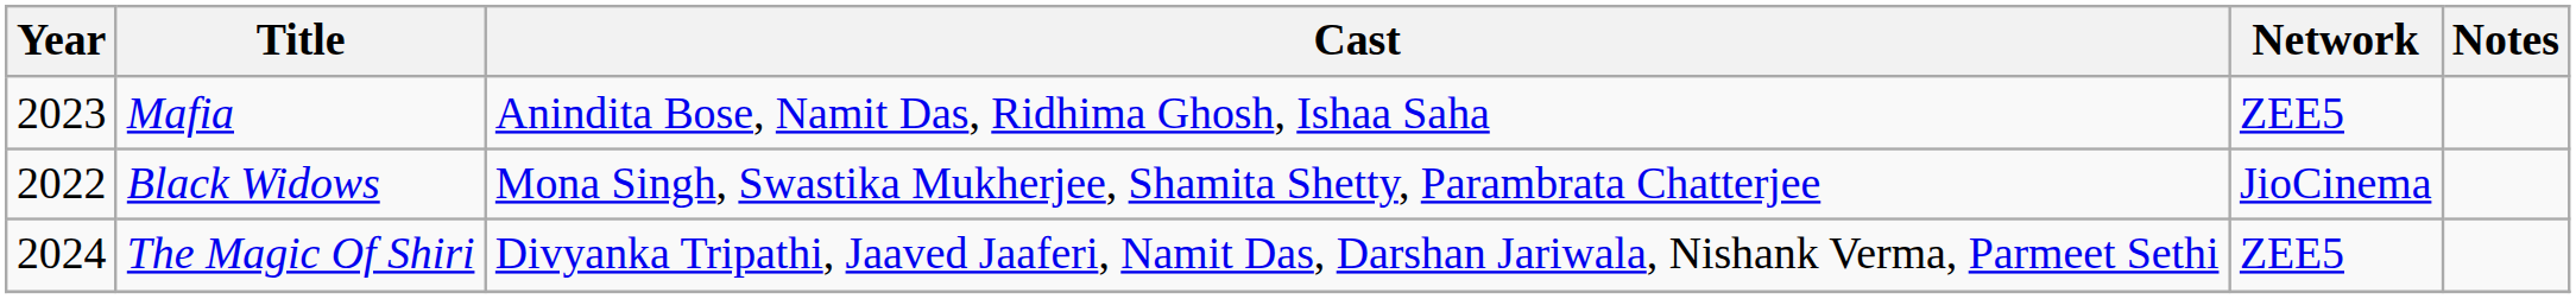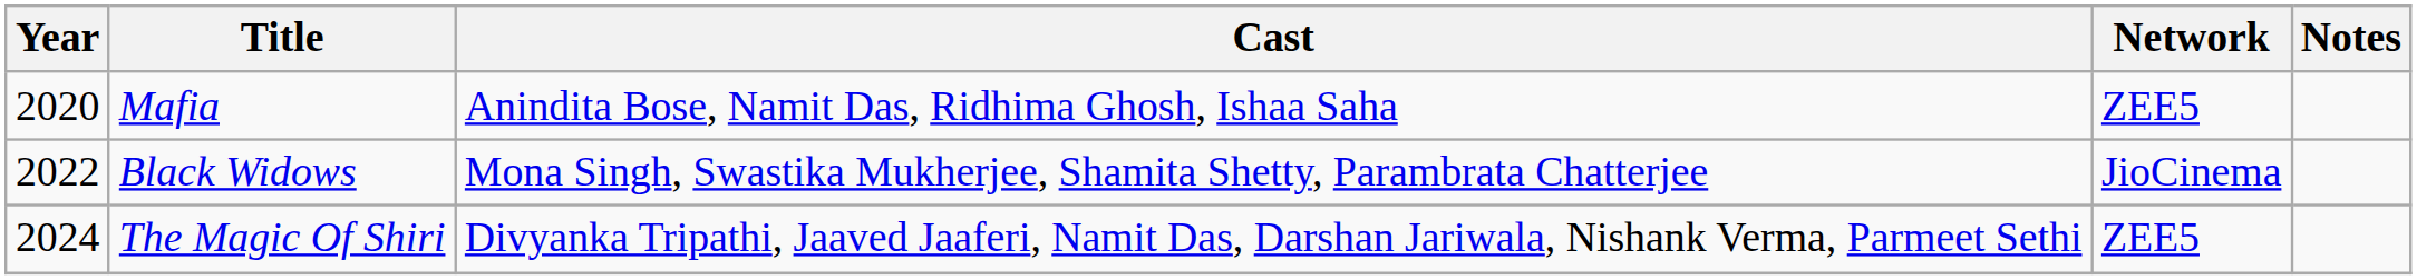Mafia | Year: 2023 -> 2020
